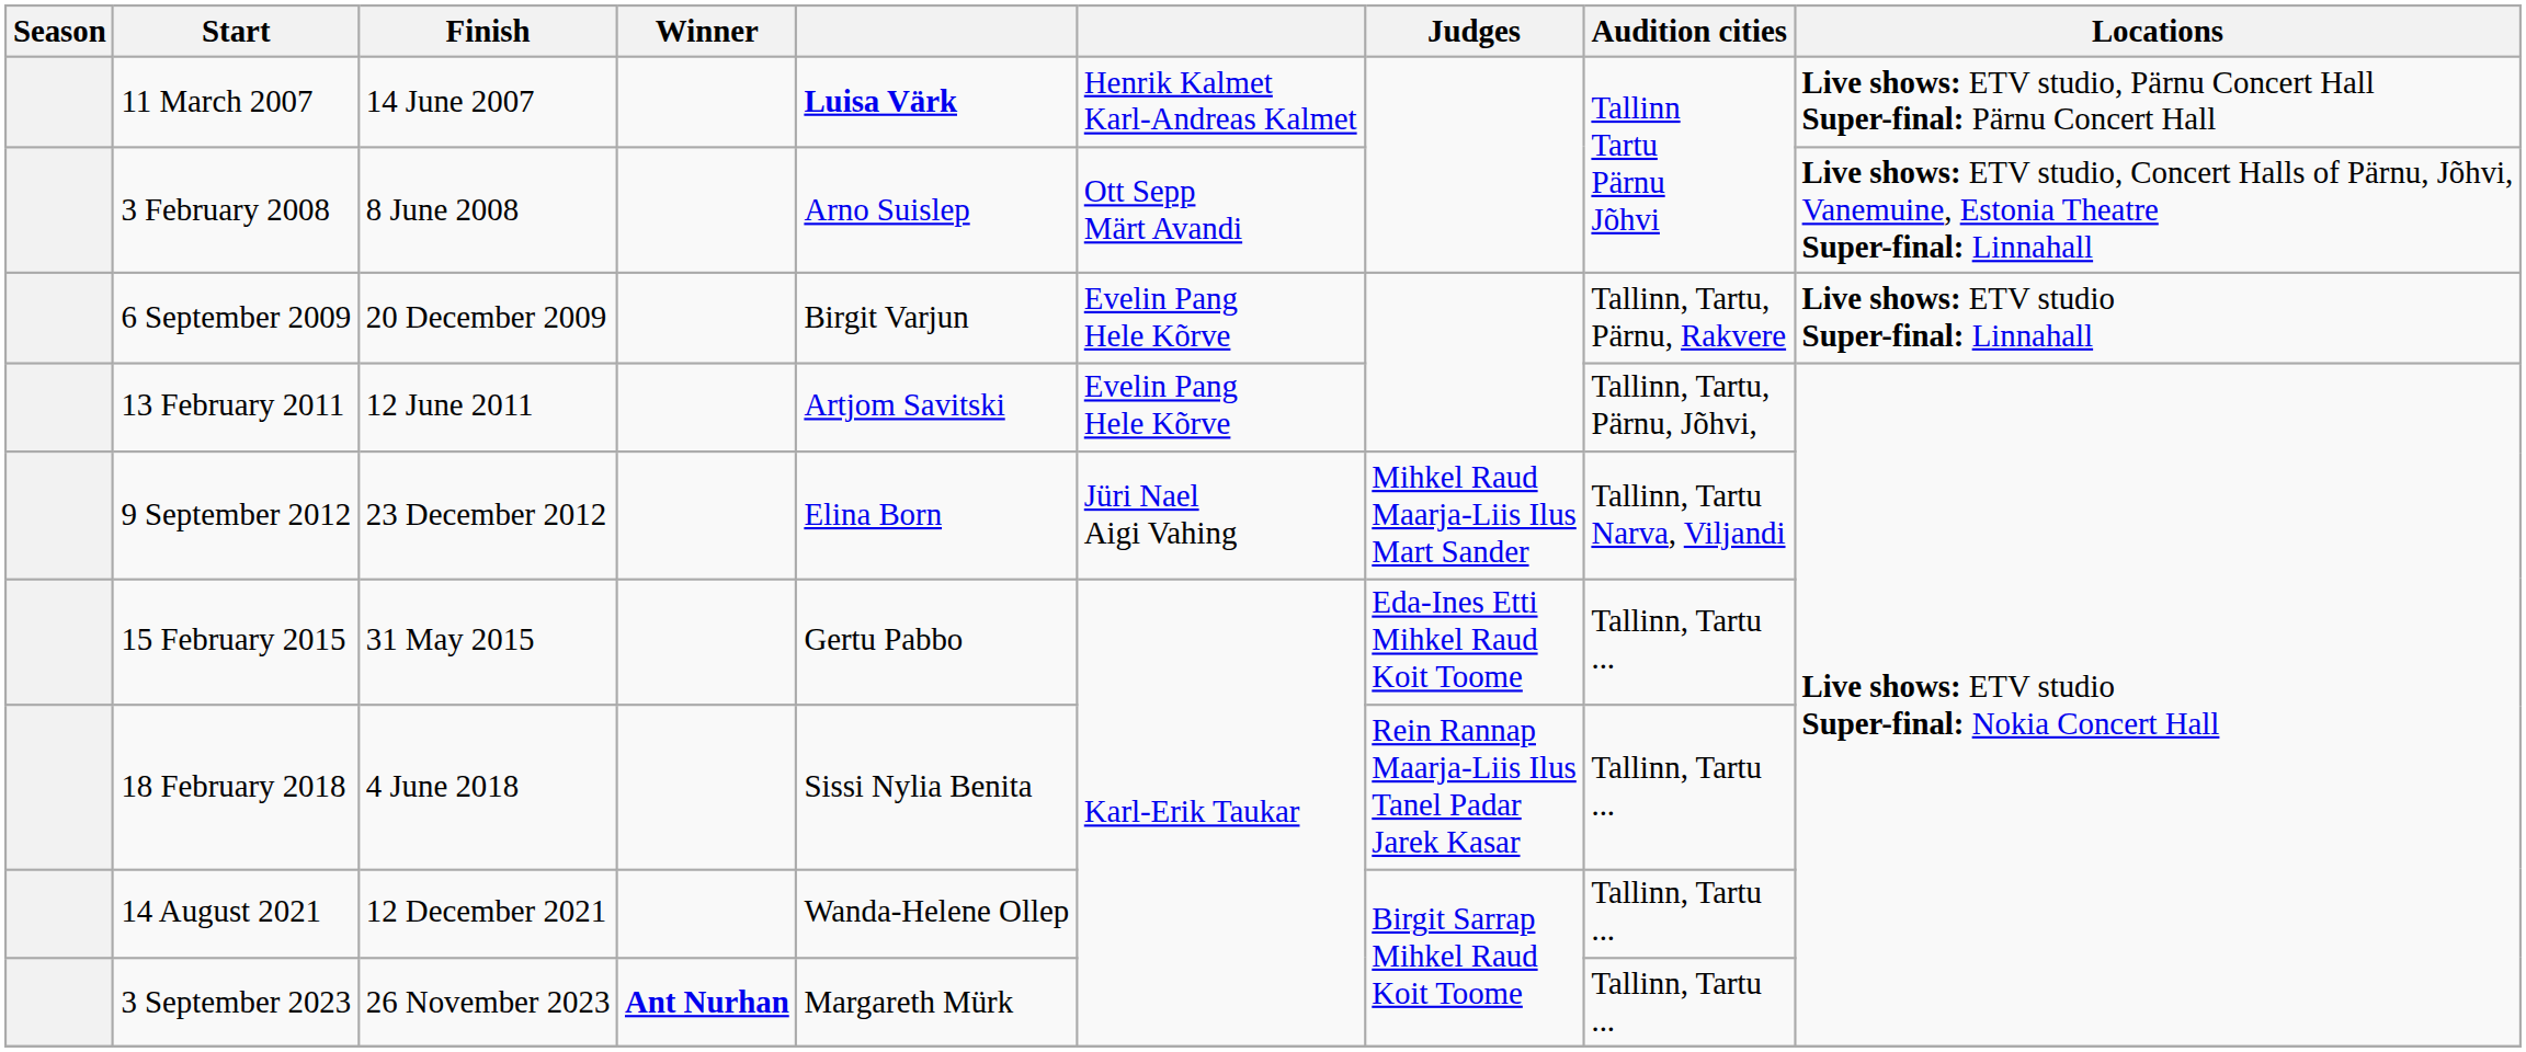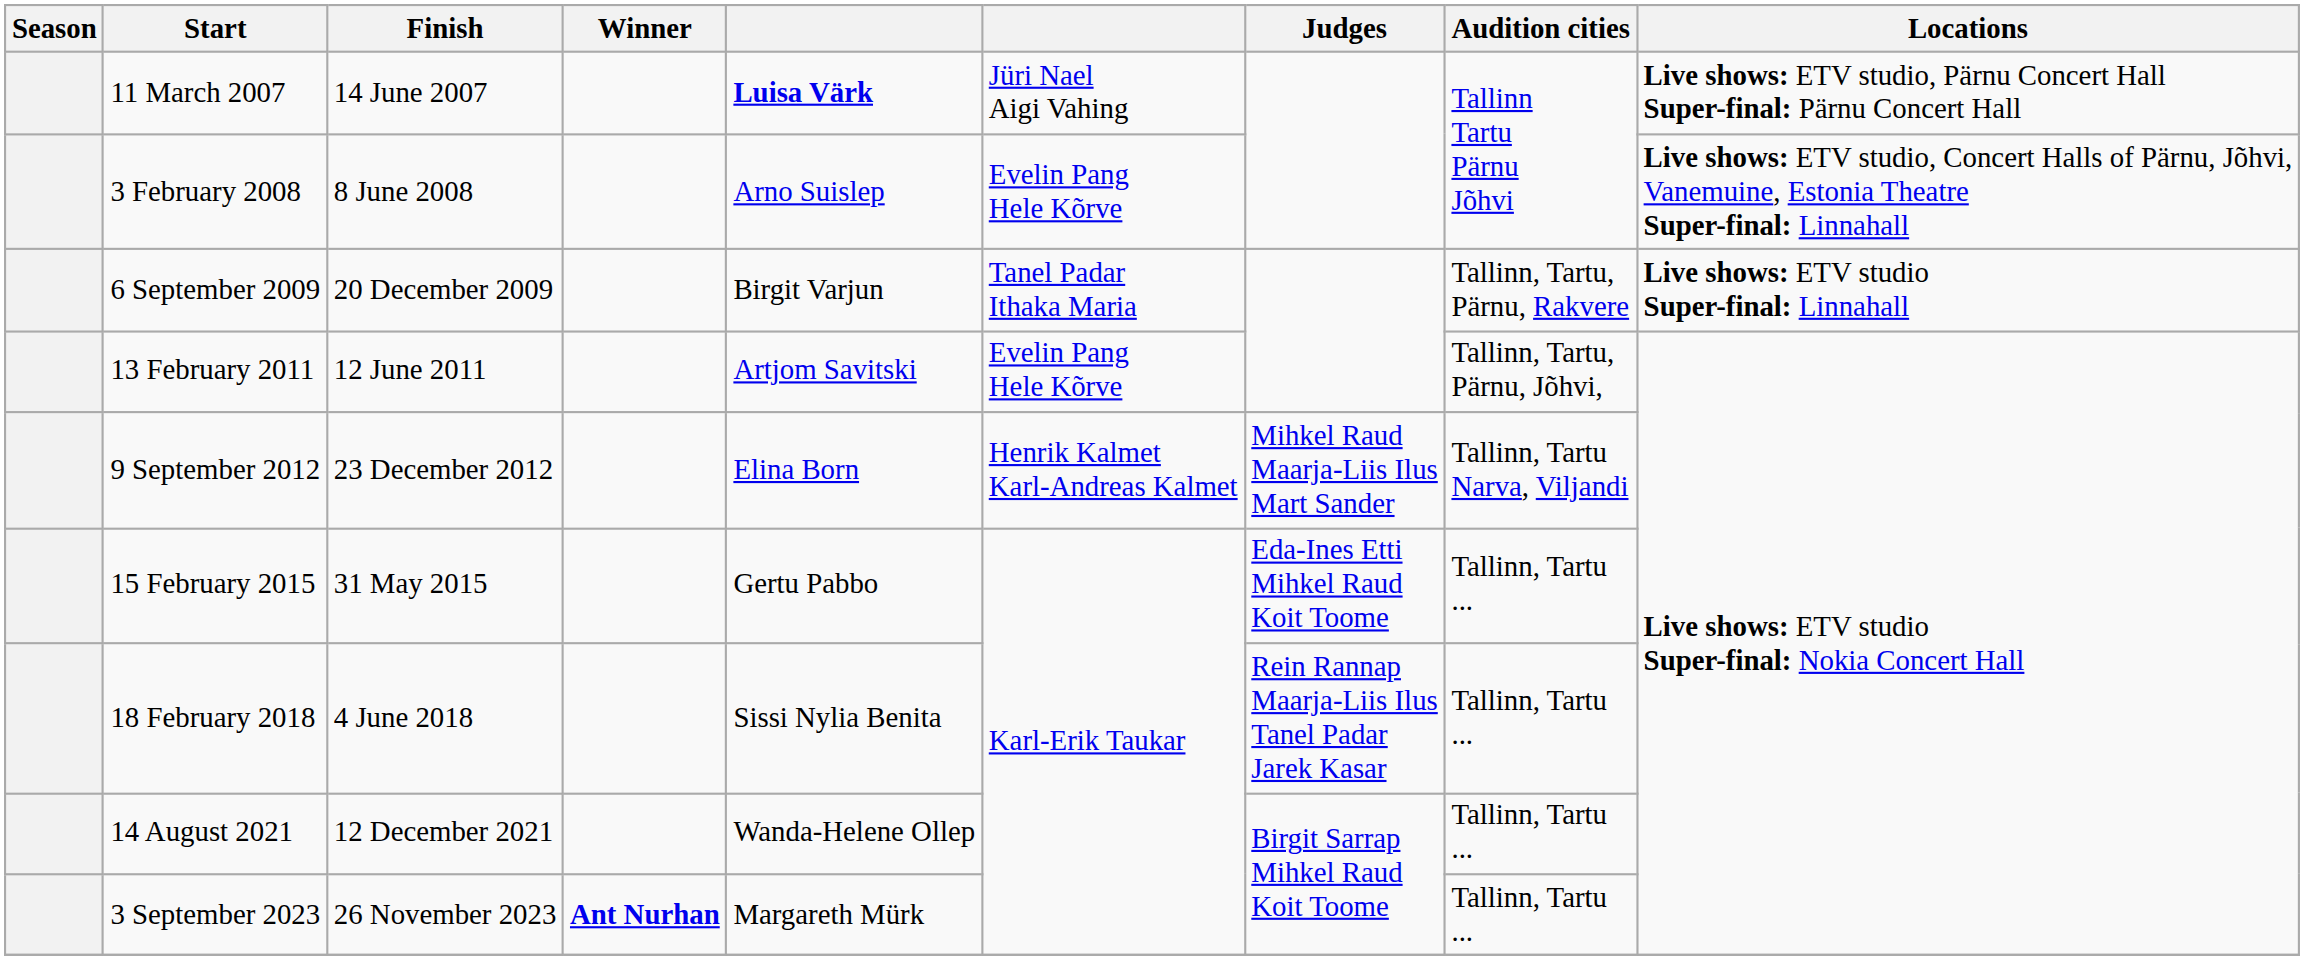11 March 2007 | column 6: Henrik Kalmet Karl-Andreas Kalmet -> Jüri Nael Aigi Vahing
3 February 2008 | column 6: Ott Sepp Märt Avandi -> Evelin Pang Hele Kõrve
6 September 2009 | column 6: Evelin Pang Hele Kõrve -> Tanel Padar Ithaka Maria
9 September 2012 | column 6: Jüri Nael Aigi Vahing -> Henrik Kalmet Karl-Andreas Kalmet
